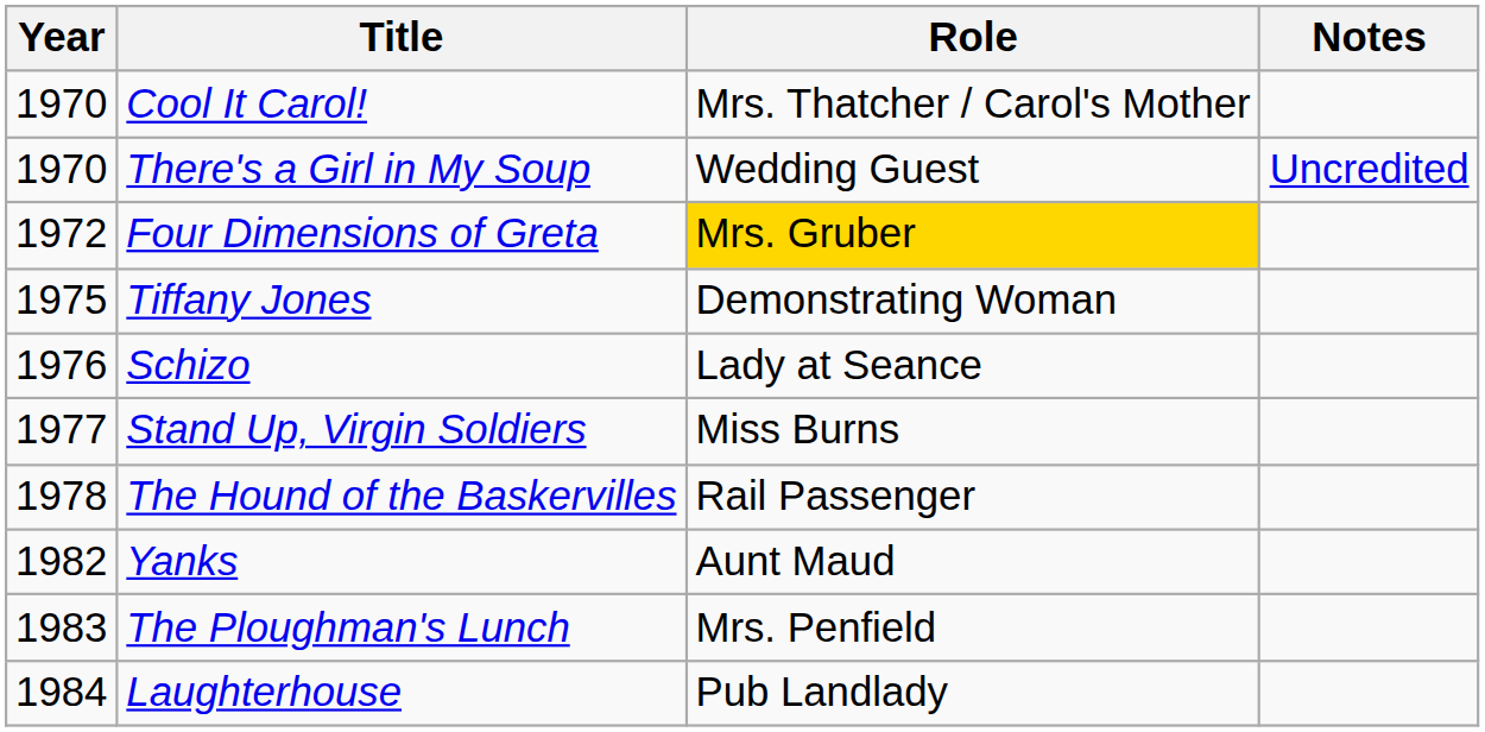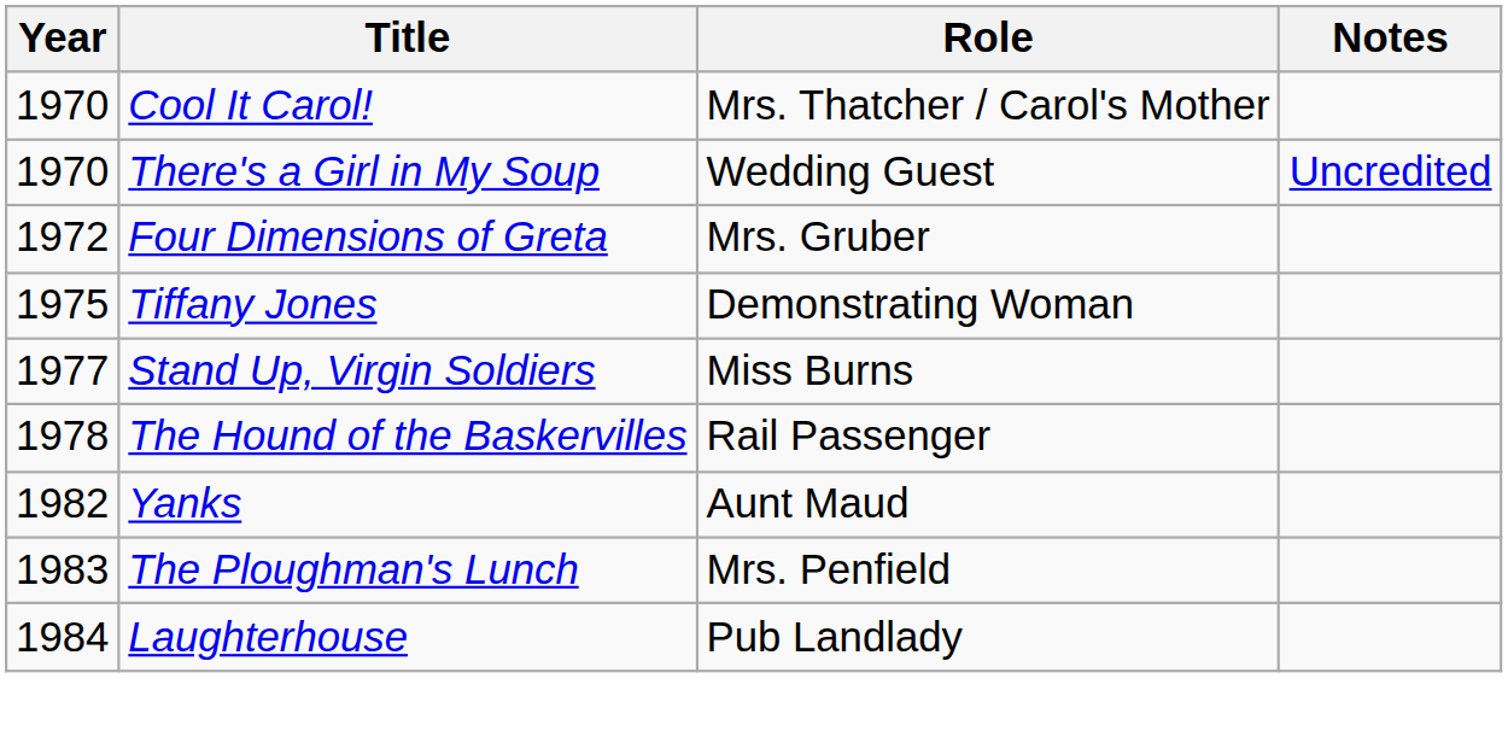Four Dimensions of Greta | Role: gold background -> no background
- row: 1976 | Schizo | Lady at Seance
